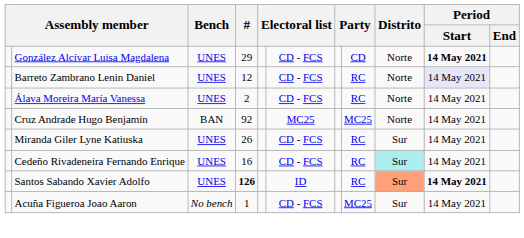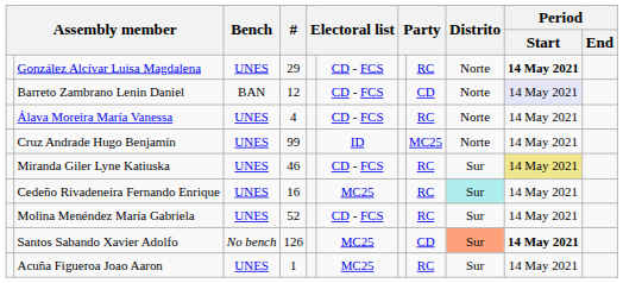González Alcívar Luisa Magdalena | column 8: CD -> RC
Barreto Zambrano Lenin Daniel | Bench: UNES -> BAN
Barreto Zambrano Lenin Daniel | column 8: RC -> CD
Álava Moreira María Vanessa | #: 2 -> 4
Cruz Andrade Hugo Benjamín | Bench: BAN -> UNES
Cruz Andrade Hugo Benjamín | #: 92 -> 99
Cruz Andrade Hugo Benjamín | column 6: MC25 -> ID
Miranda Giler Lyne Katiuska | #: 26 -> 46
Miranda Giler Lyne Katiuska | Period / Start: no background -> khaki background
Cedeño Rivadeneira Fernando Enrique | column 6: CD - FCS -> MC25
+ row: Molina Menéndez María Gabriela | UNES | 52 | CD - FCS | RC | Sur | 14 May 2021
Santos Sabando Xavier Adolfo | Bench: UNES -> No bench
Santos Sabando Xavier Adolfo | #: bold -> normal
Santos Sabando Xavier Adolfo | column 6: ID -> MC25
Santos Sabando Xavier Adolfo | column 8: RC -> CD
Acuña Figueroa Joao Aaron | Bench: No bench -> UNES
Acuña Figueroa Joao Aaron | column 6: CD - FCS -> MC25
Acuña Figueroa Joao Aaron | column 8: MC25 -> RC
